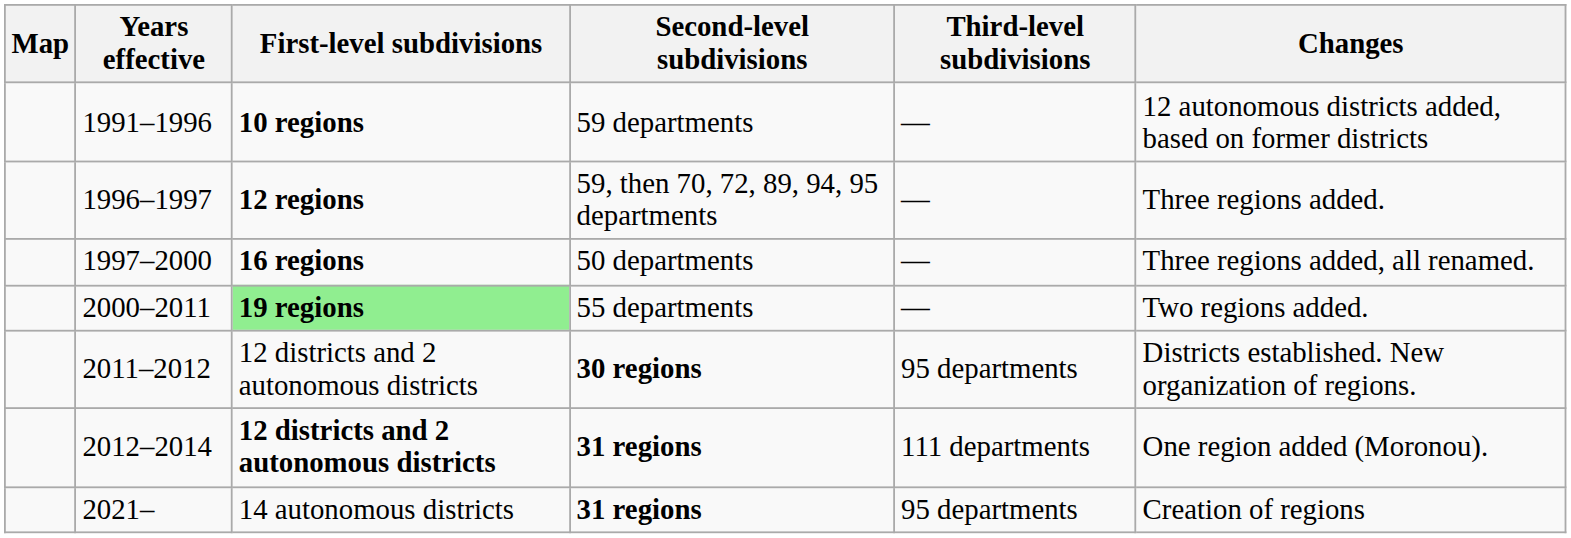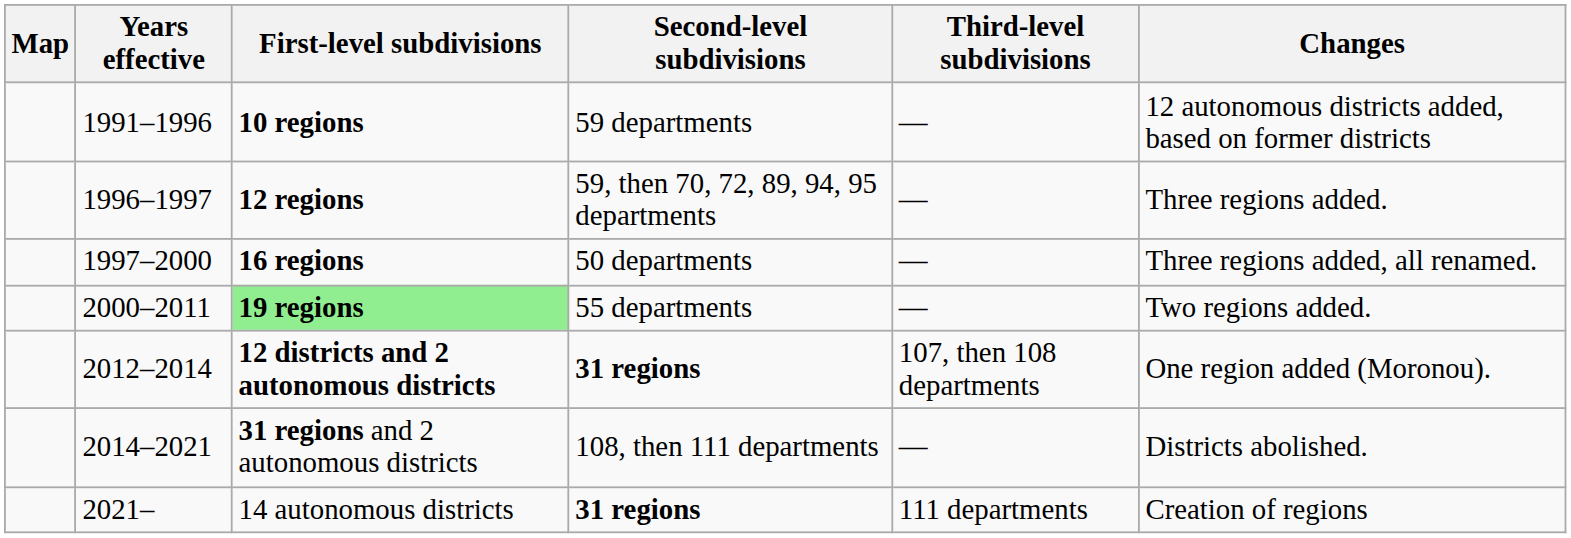- row: 2011–2012 | 12 districts and 2 autonomous districts | 30 regions | 95 departments | Districts established. New organization of regions.
2012–2014 | Third-level subdivisions: 111 departments -> 107, then 108 departments
+ row: 2014–2021 | 31 regions and 2 autonomous districts | 108, then 111 departments | — | Districts abolished.
2021– | Third-level subdivisions: 95 departments -> 111 departments
